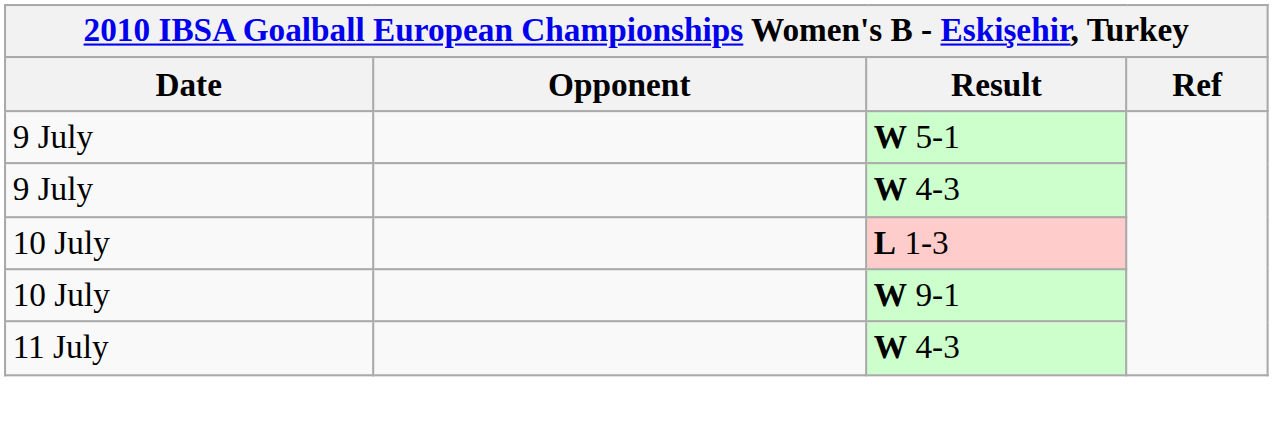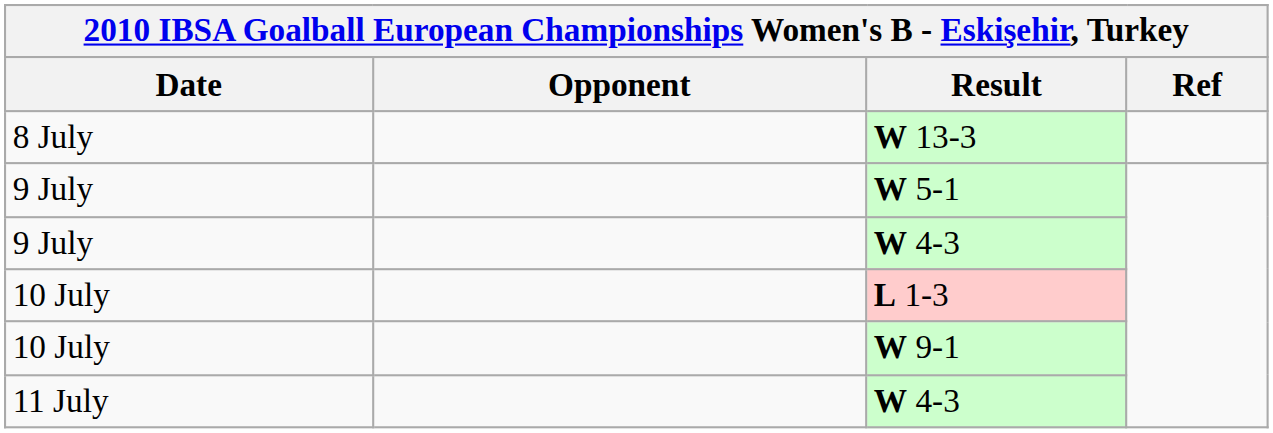+ row: 8 July | W 13-3
